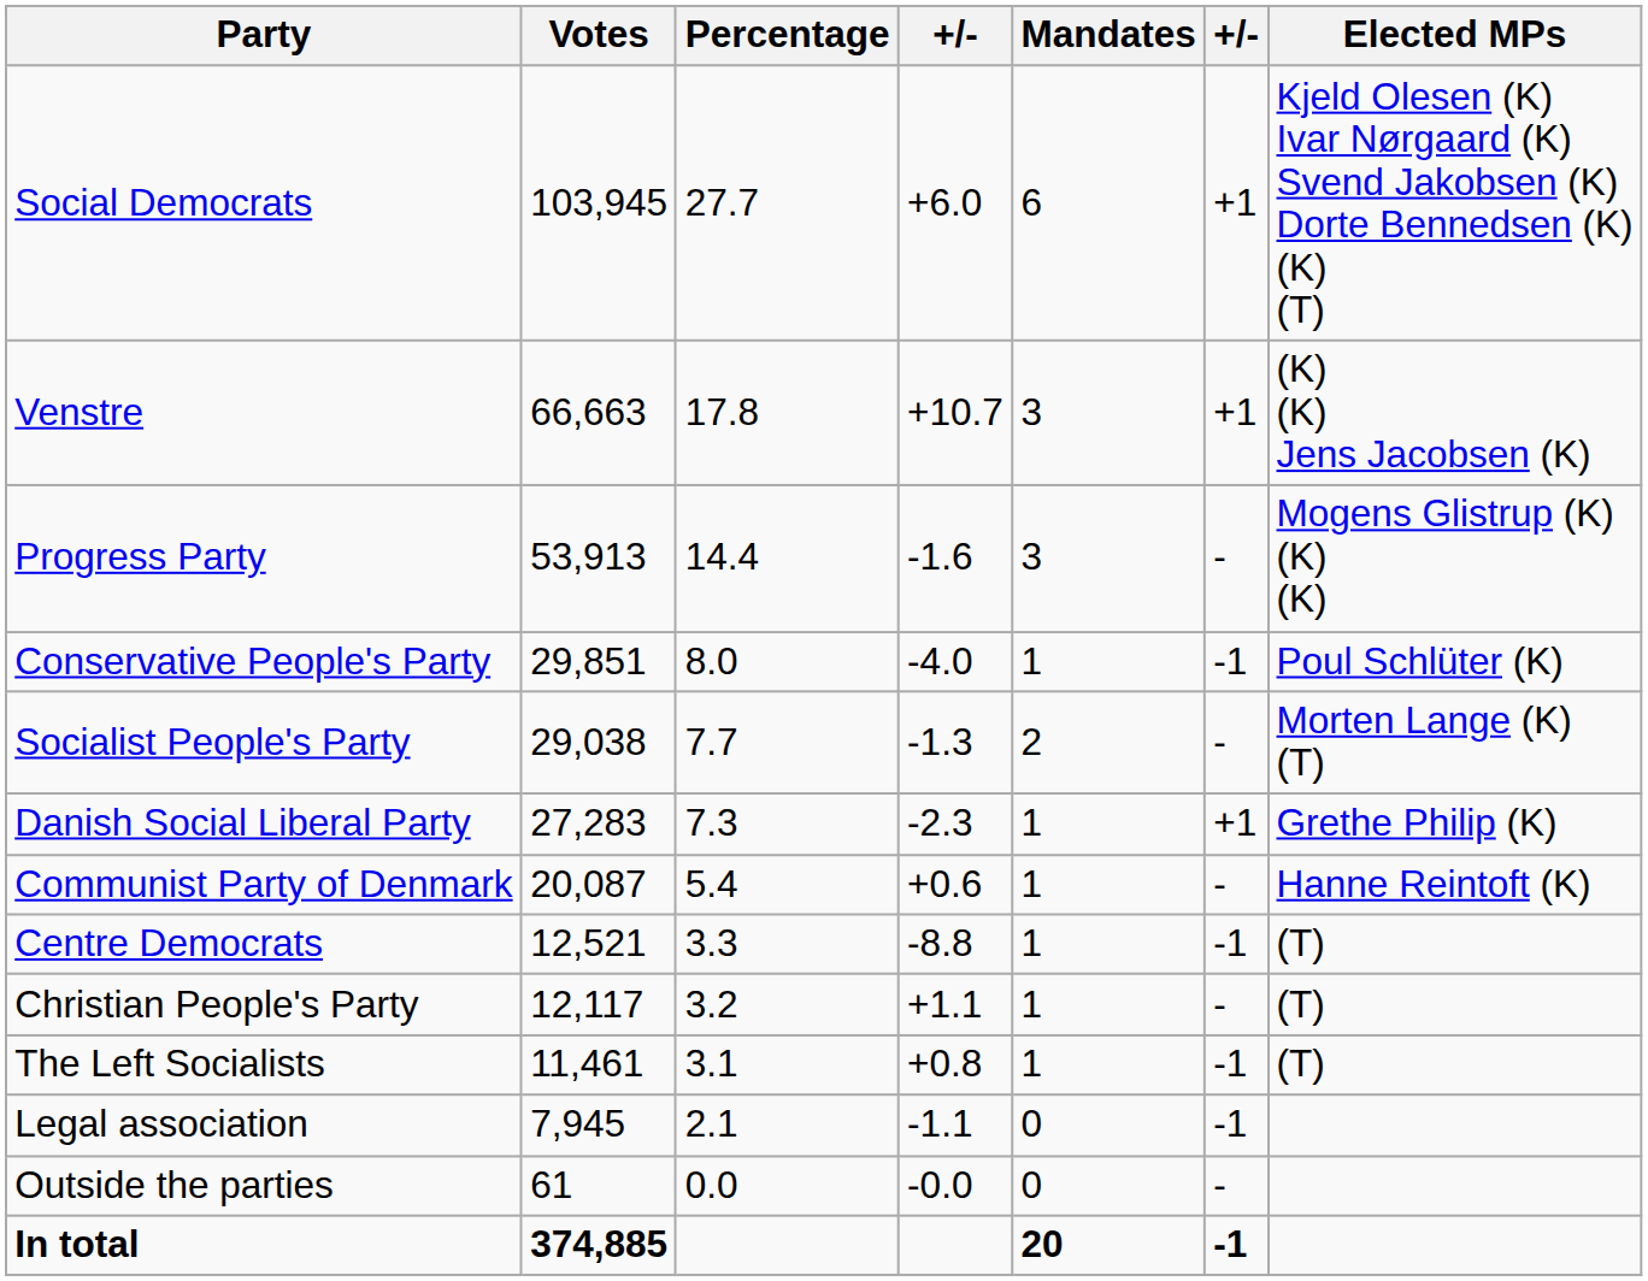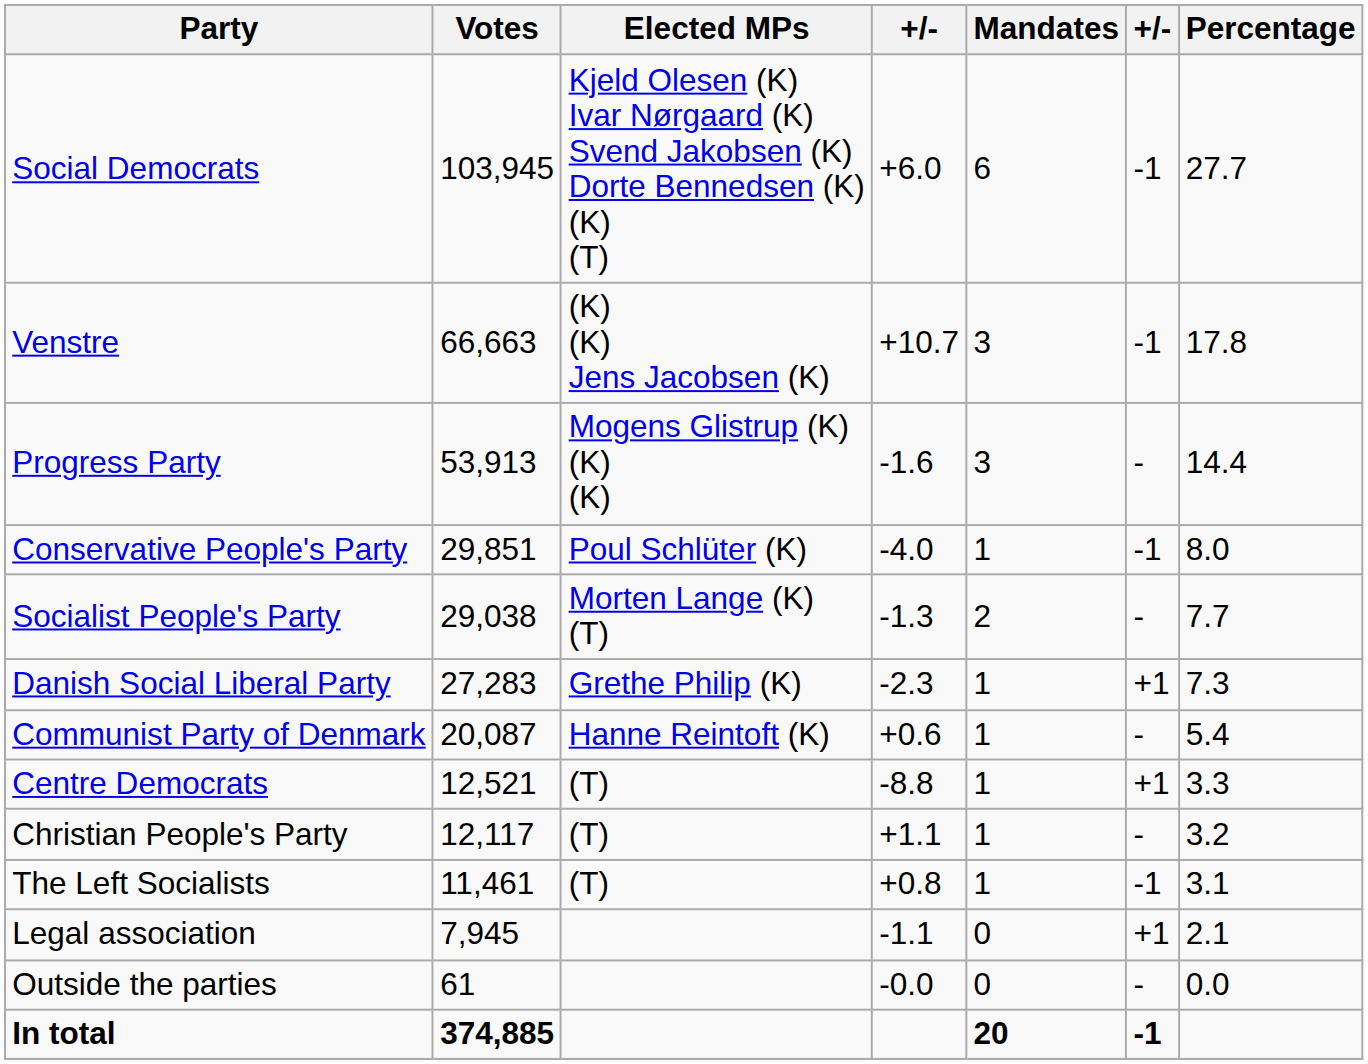columns swapped: Percentage <-> Elected MPs
Social Democrats | column 6: +1 -> -1
Venstre | column 6: +1 -> -1
Centre Democrats | column 6: -1 -> +1
Legal association | column 6: -1 -> +1
